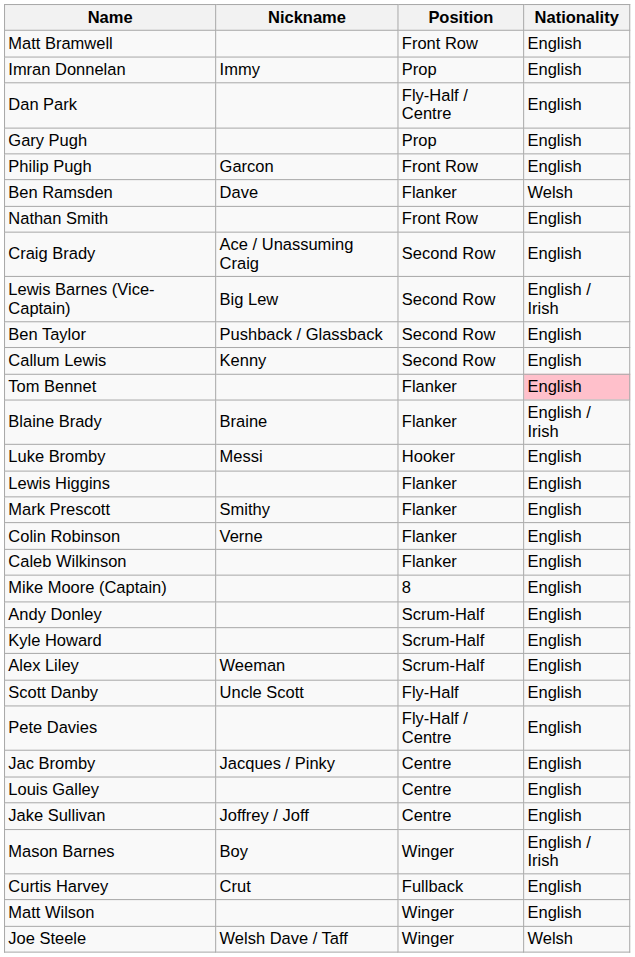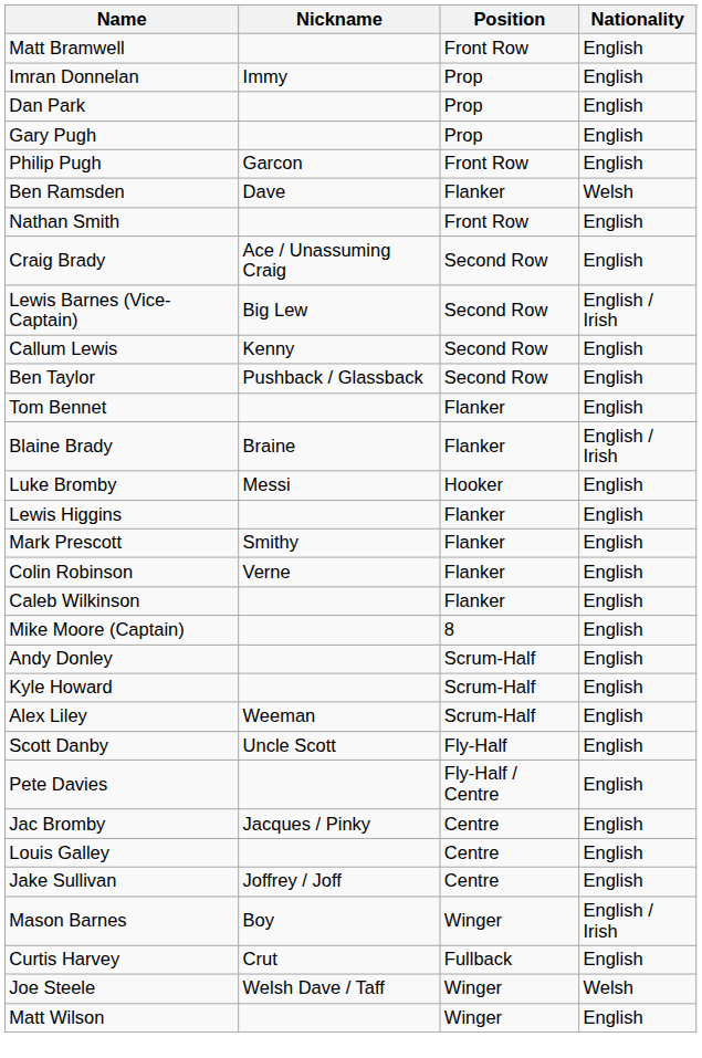Dan Park | Position: Fly-Half / Centre -> Prop
rows swapped: Callum Lewis <-> Ben Taylor
Tom Bennet | Nationality: pink background -> no background
rows swapped: Joe Steele <-> Matt Wilson
